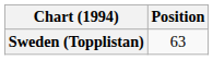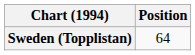Sweden (Topplistan) | Position: 63 -> 64
